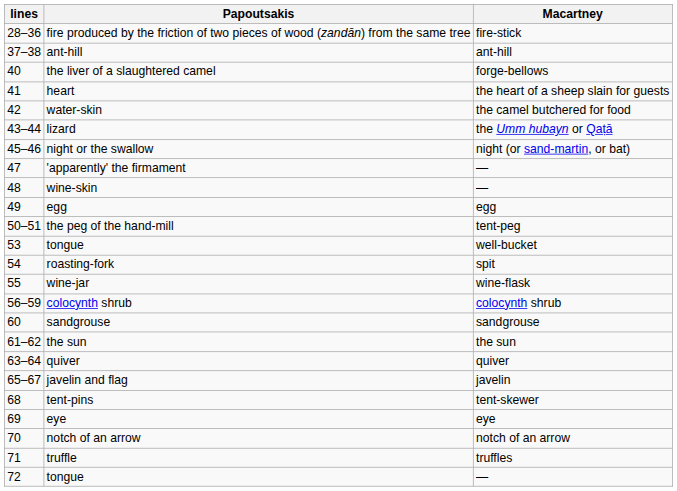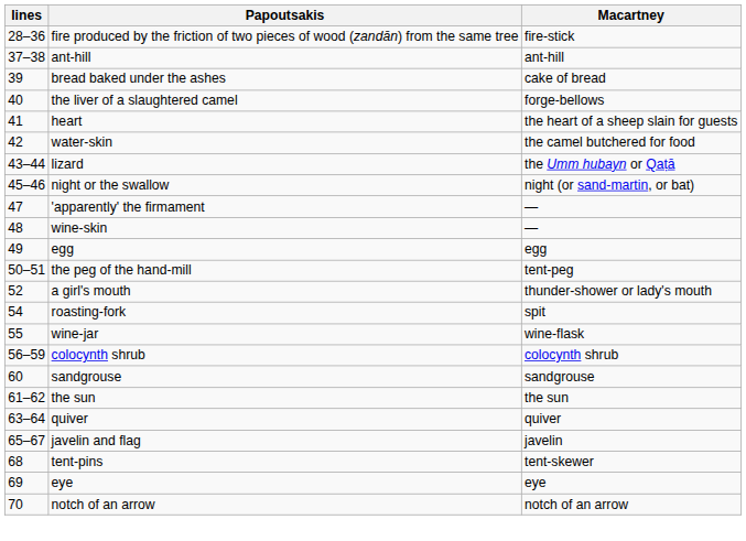+ row: 39 | bread baked under the ashes | cake of bread
+ row: 52 | a girl's mouth | thunder-shower or lady's mouth
- row: 53 | tongue | well-bucket
- row: 71 | truffle | truffles
- row: 72 | tongue | —
